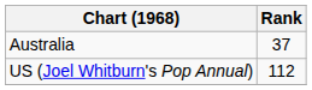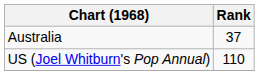US (Joel Whitburn's Pop Annual) | Rank: 112 -> 110
